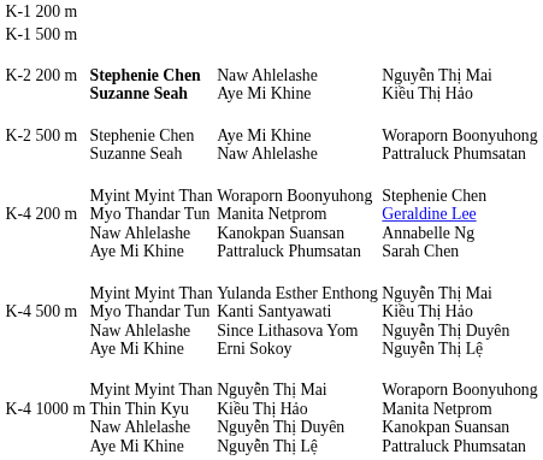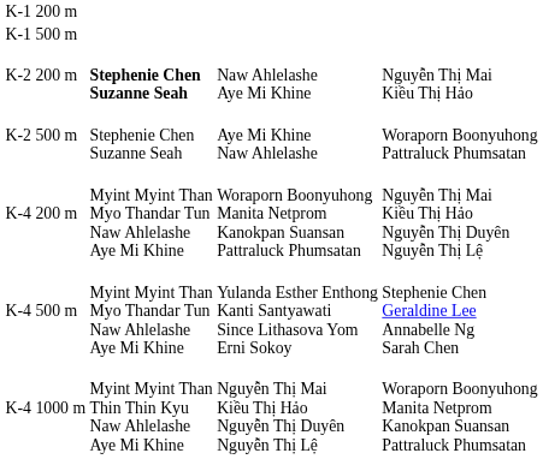K-4 200 m | column 4: Stephenie Chen Geraldine Lee Annabelle Ng Sarah Chen -> Nguyễn Thị Mai Kiều Thị Hảo Nguyễn Thị Duyên Nguyễn Thị Lệ
K-4 500 m | column 4: Nguyễn Thị Mai Kiều Thị Hảo Nguyễn Thị Duyên Nguyễn Thị Lệ -> Stephenie Chen Geraldine Lee Annabelle Ng Sarah Chen
